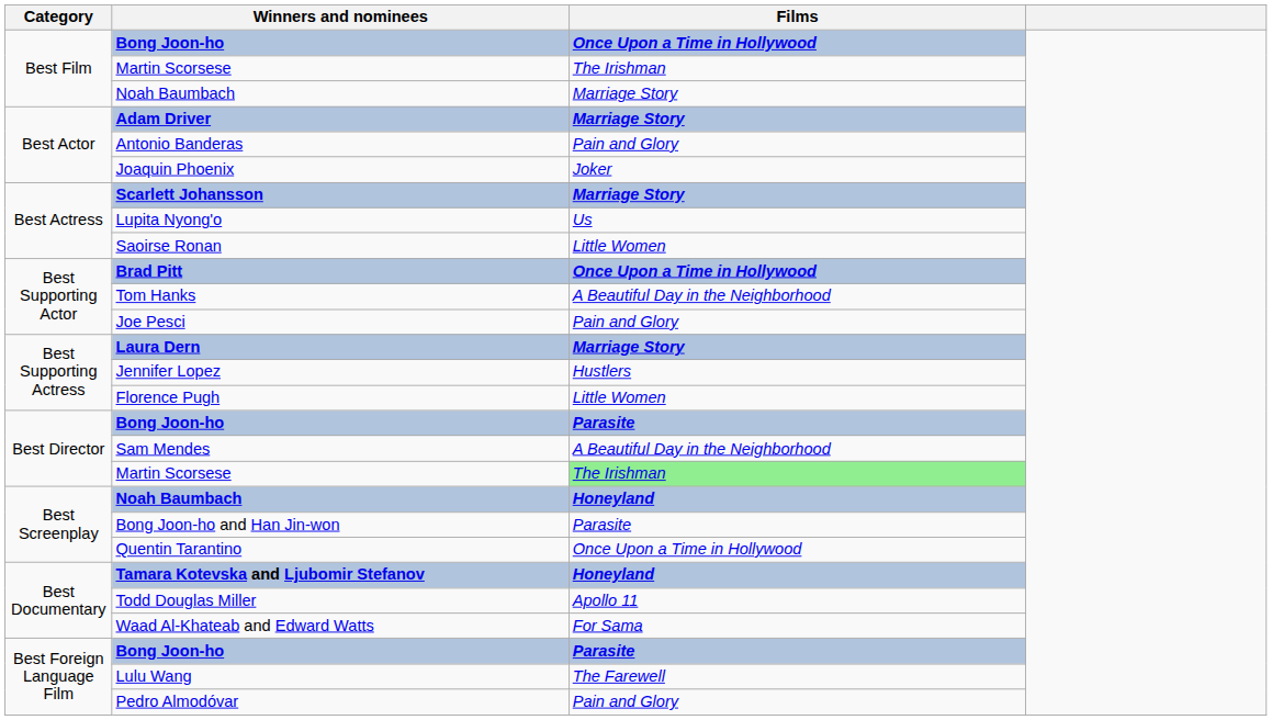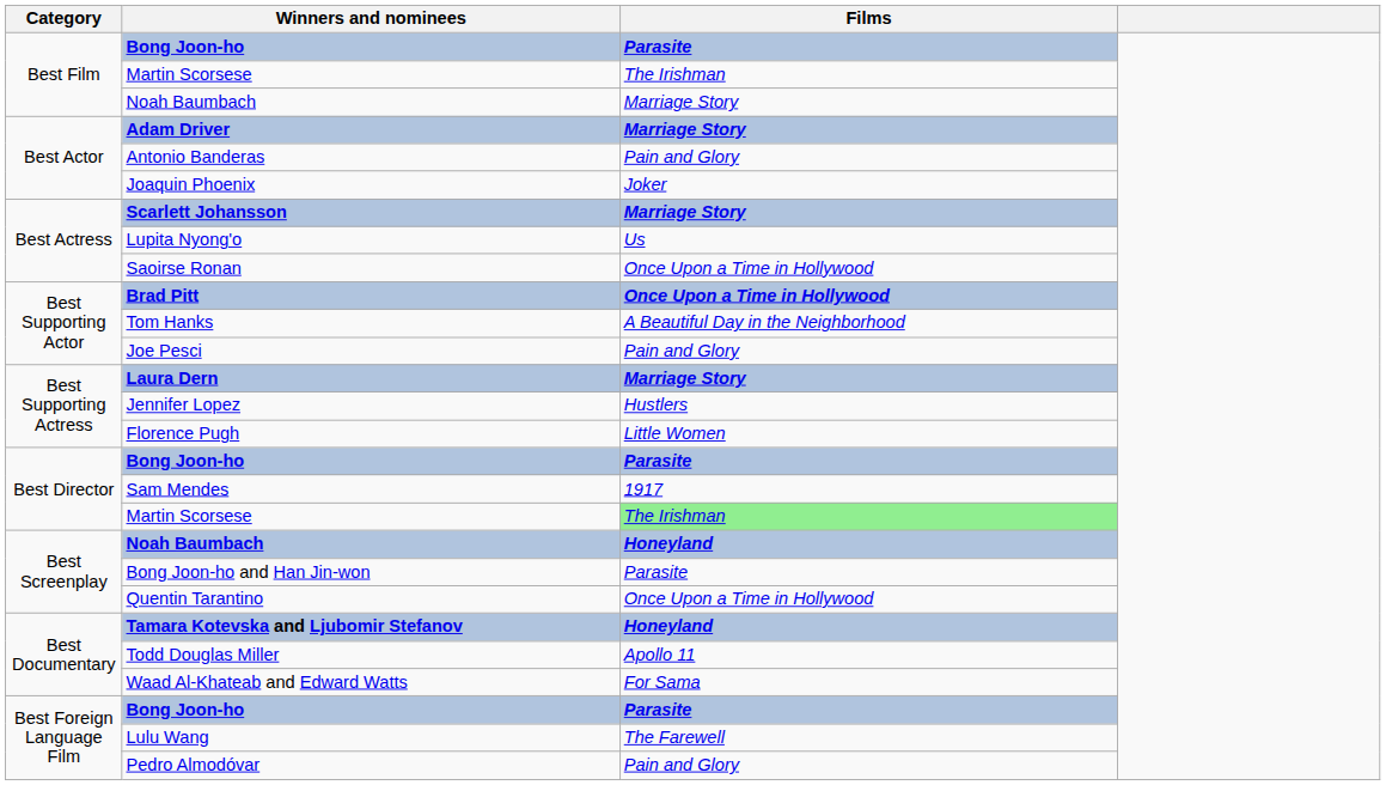Best Film / Bong Joon-ho | Films: Once Upon a Time in Hollywood -> Parasite
Saoirse Ronan | Films: Little Women -> Once Upon a Time in Hollywood
Sam Mendes | Films: A Beautiful Day in the Neighborhood -> 1917
